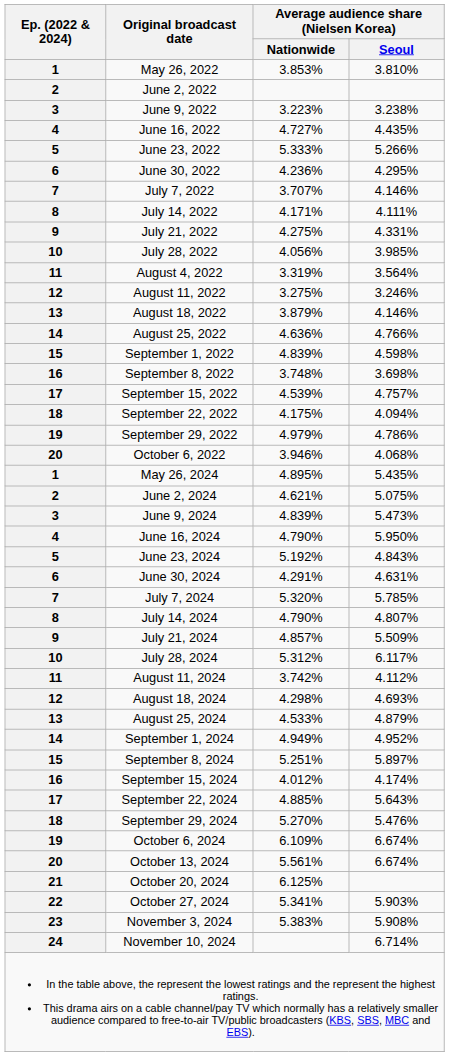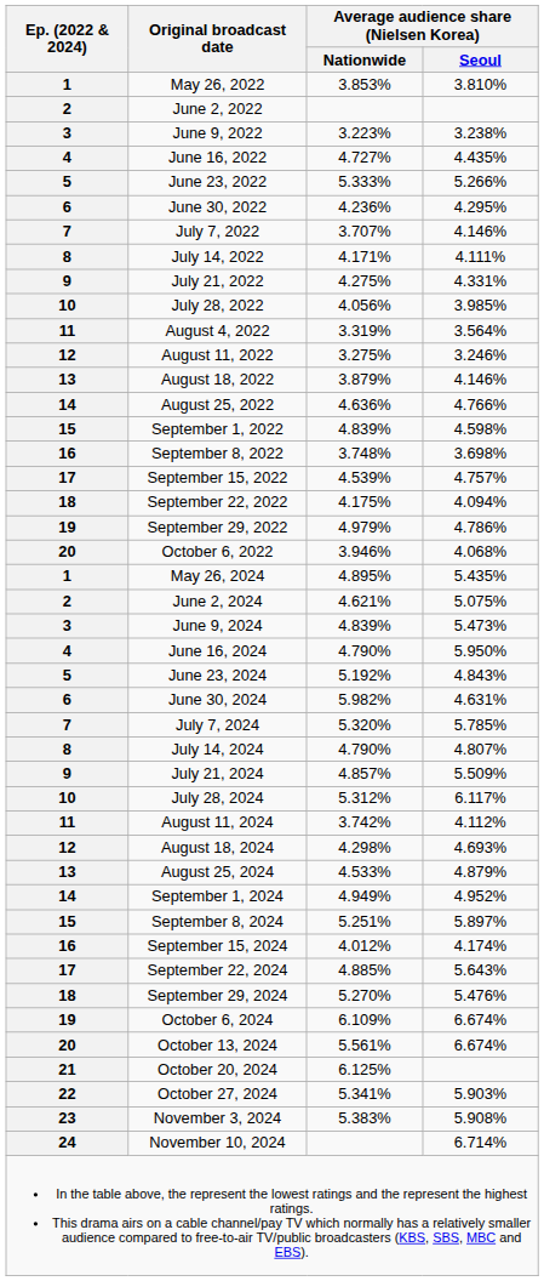June 30, 2024 | Average audience share (Nielsen Korea) / Nationwide: 4.291% -> 5.982%
